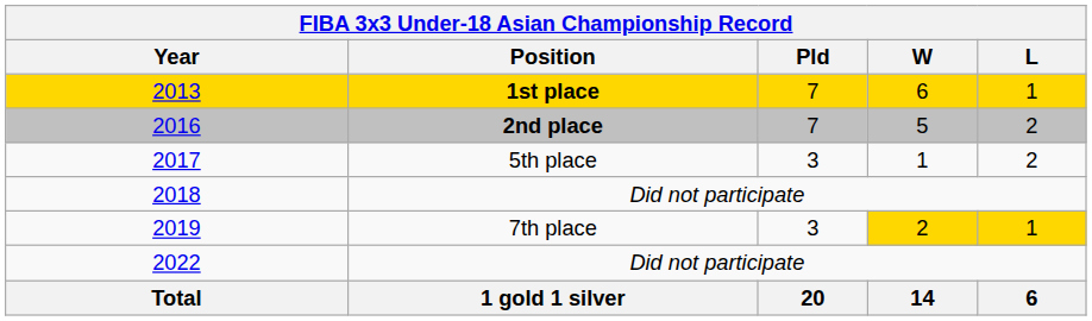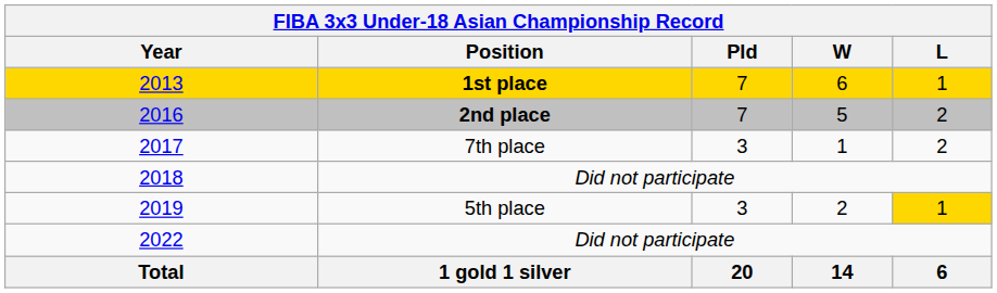2017 | Position: 5th place -> 7th place
2019 | Position: 7th place -> 5th place
2019 | W: gold background -> no background
